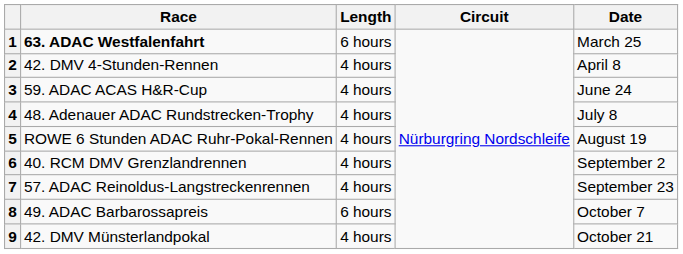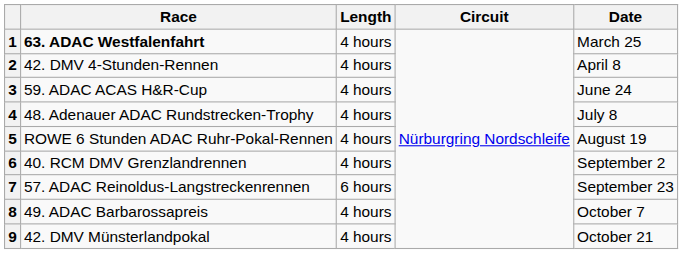1 | Length: 6 hours -> 4 hours
7 | Length: 4 hours -> 6 hours
8 | Length: 6 hours -> 4 hours
